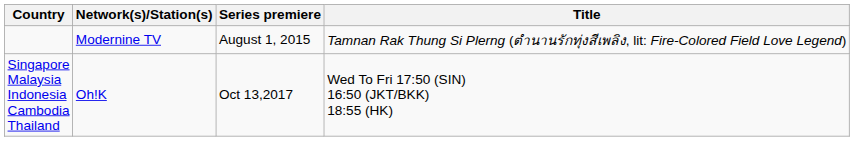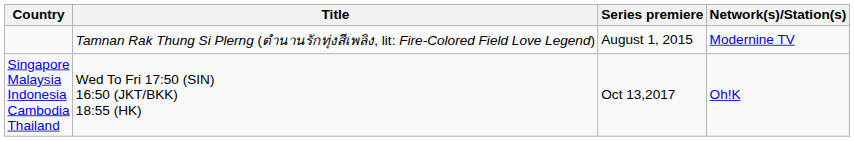columns swapped: Network(s)/Station(s) <-> Title
